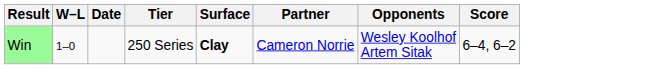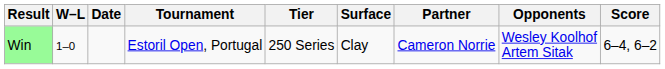+ column: Tournament | Estoril Open, Portugal
Win | Surface: bold -> normal
